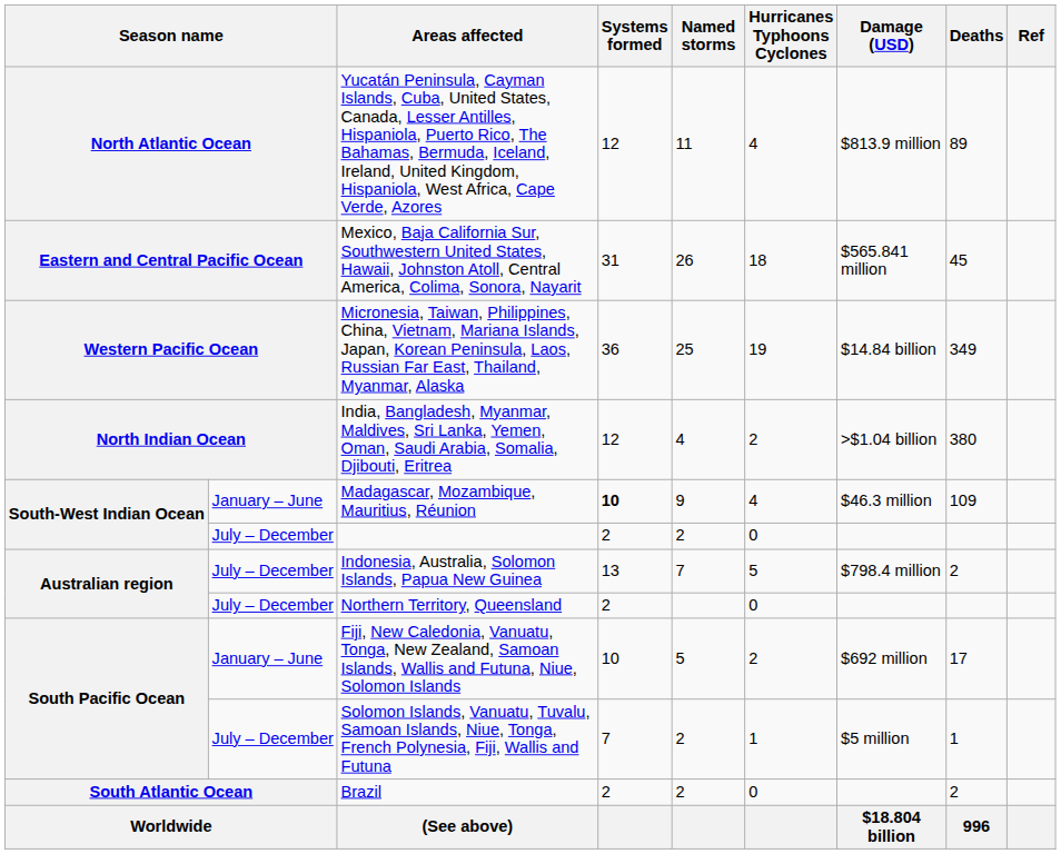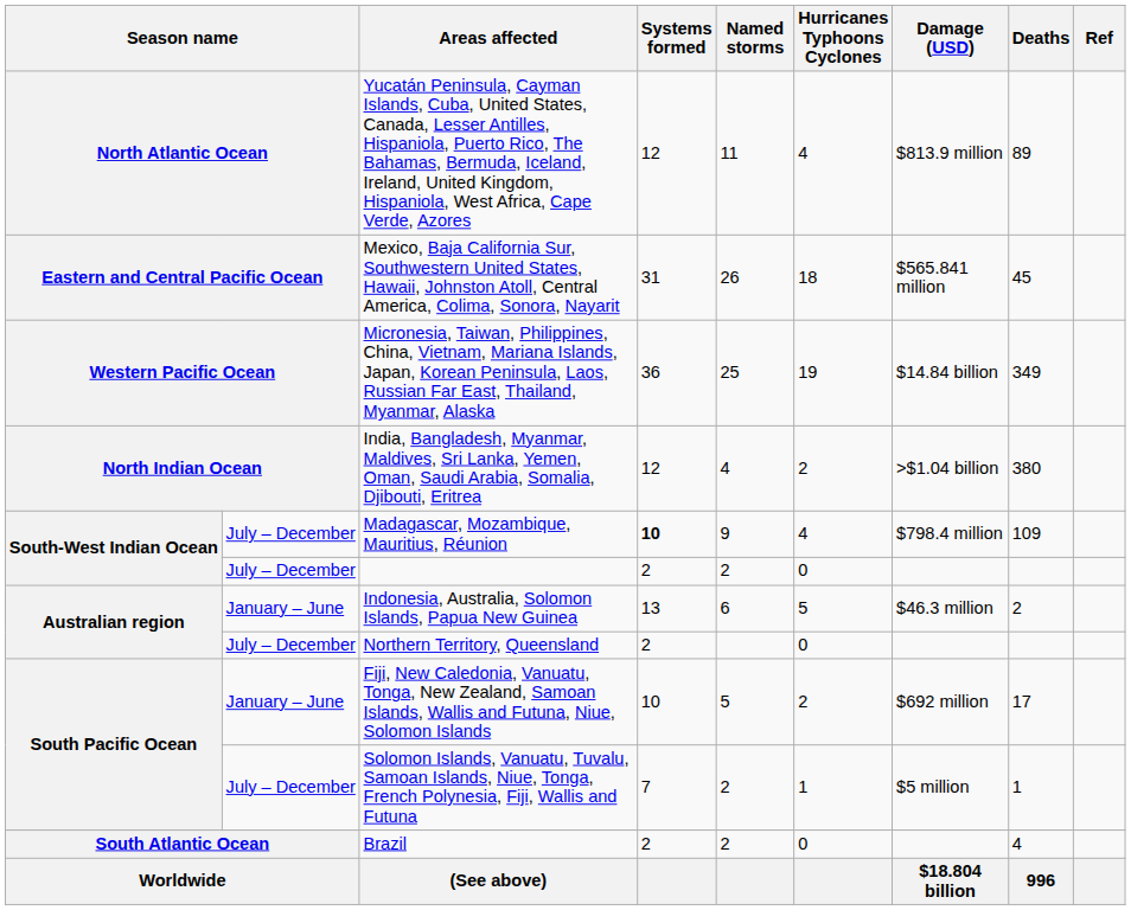Madagascar, Mozambique, Mauritius, Réunion | column 2: January – June -> July – December
Madagascar, Mozambique, Mauritius, Réunion | Damage (USD): $46.3 million -> $798.4 million
Indonesia, Australia, Solomon Islands, Papua New Guinea | column 2: July – December -> January – June
Indonesia, Australia, Solomon Islands, Papua New Guinea | Named storms: 7 -> 6
Indonesia, Australia, Solomon Islands, Papua New Guinea | Damage (USD): $798.4 million -> $46.3 million
Brazil | Deaths: 2 -> 4
